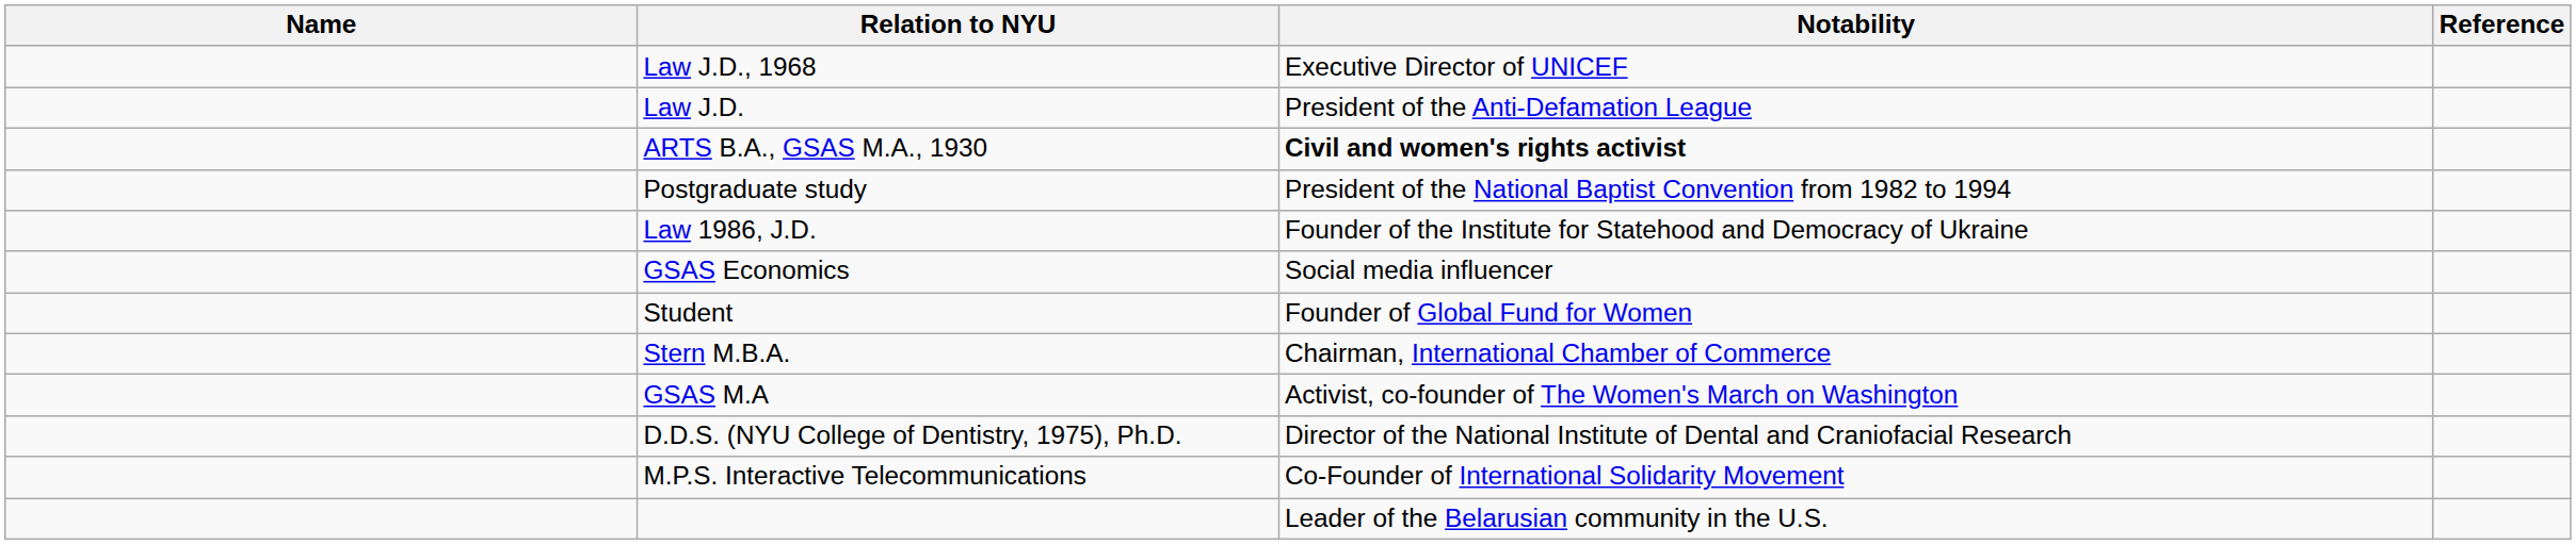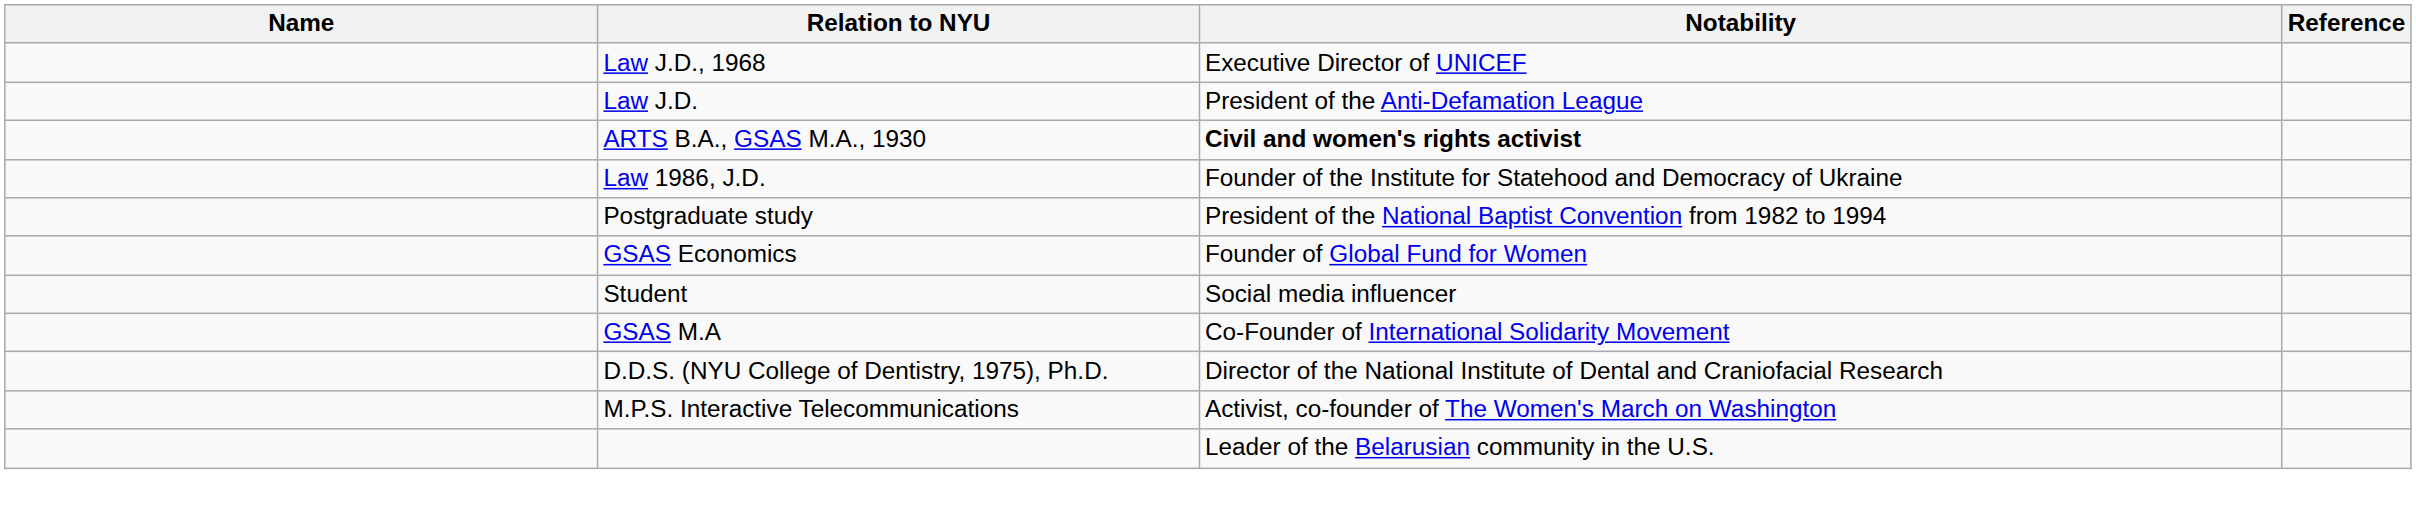rows swapped: Postgraduate study <-> Law 1986, J.D.
GSAS Economics | Notability: Social media influencer -> Founder of Global Fund for Women
Student | Notability: Founder of Global Fund for Women -> Social media influencer
- row: Stern M.B.A. | Chairman, International Chamber of Commerce
GSAS M.A | Notability: Activist, co-founder of The Women's March on Washington -> Co-Founder of International Solidarity Movement
M.P.S. Interactive Telecommunications | Notability: Co-Founder of International Solidarity Movement -> Activist, co-founder of The Women's March on Washington
